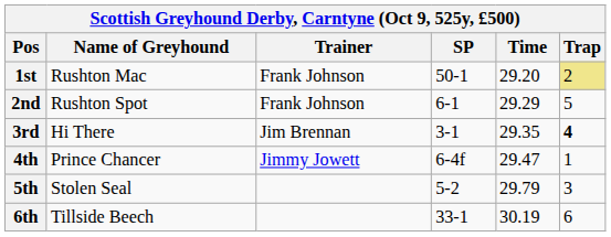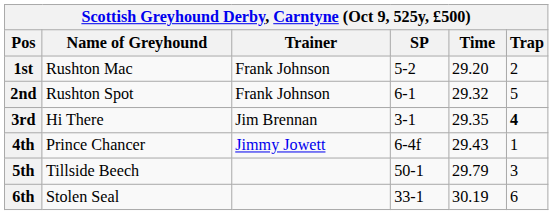1st | SP: 50-1 -> 5-2
1st | Trap: khaki background -> no background
2nd | Time: 29.29 -> 29.32
4th | Time: 29.47 -> 29.43
5th | Name of Greyhound: Stolen Seal -> Tillside Beech
5th | SP: 5-2 -> 50-1
6th | Name of Greyhound: Tillside Beech -> Stolen Seal
